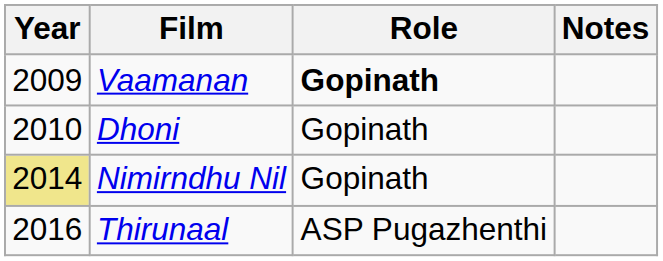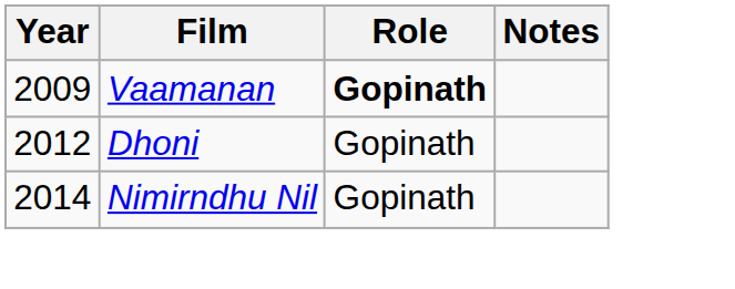Dhoni | Year: 2010 -> 2012
Nimirndhu Nil | Year: khaki background -> no background
- row: 2016 | Thirunaal | ASP Pugazhenthi
